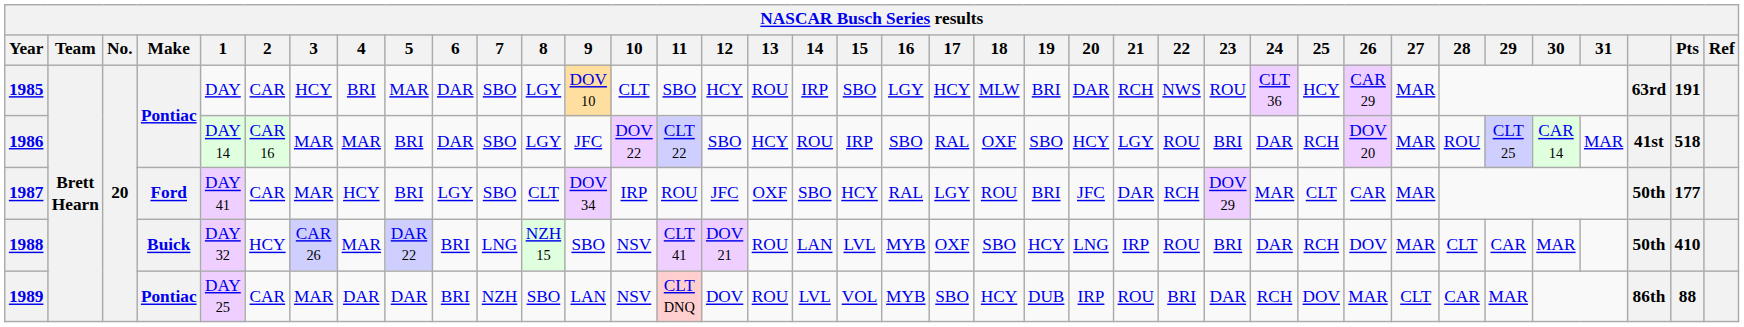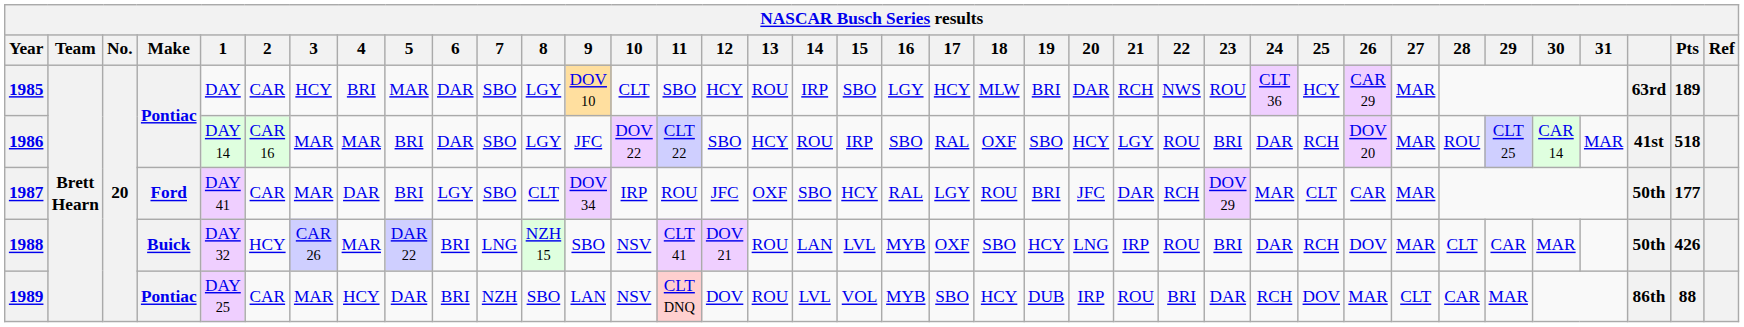1985 | Pts: 191 -> 189
1987 | 4: HCY -> DAR
1988 | Pts: 410 -> 426
1989 | 4: DAR -> HCY
